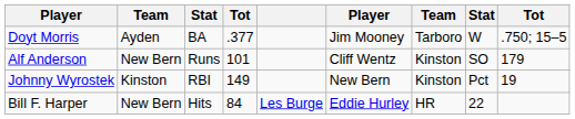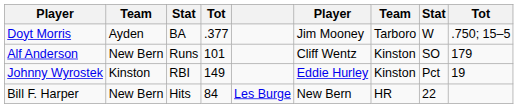Johnny Wyrostek | column 6: New Bern -> Eddie Hurley
Bill F. Harper | column 6: Eddie Hurley -> New Bern
